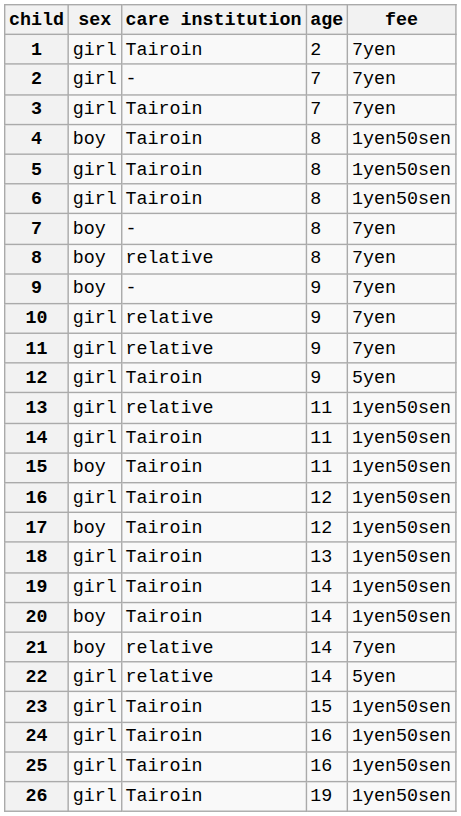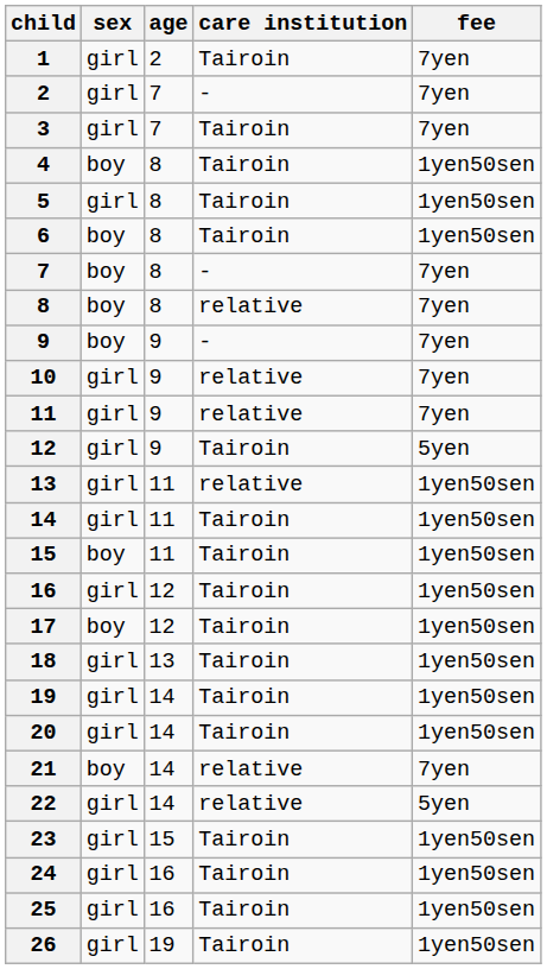columns swapped: age <-> care institution
6 | sex: girl -> boy
20 | sex: boy -> girl
